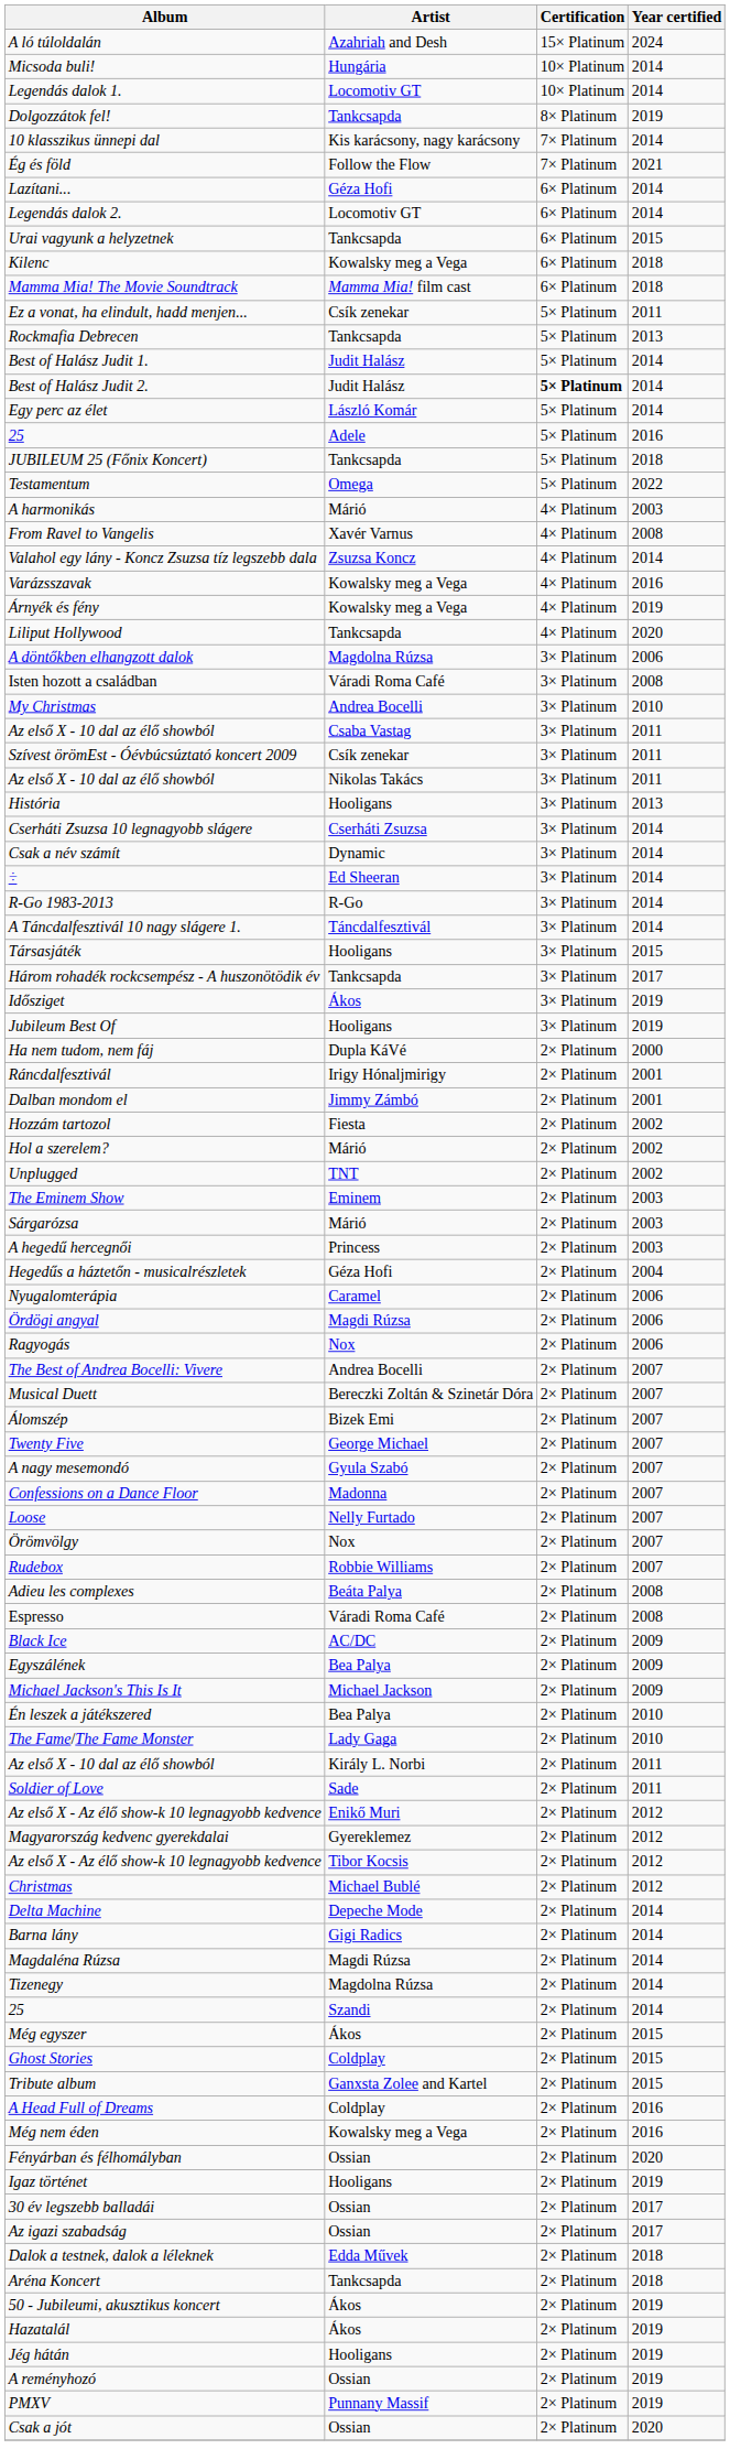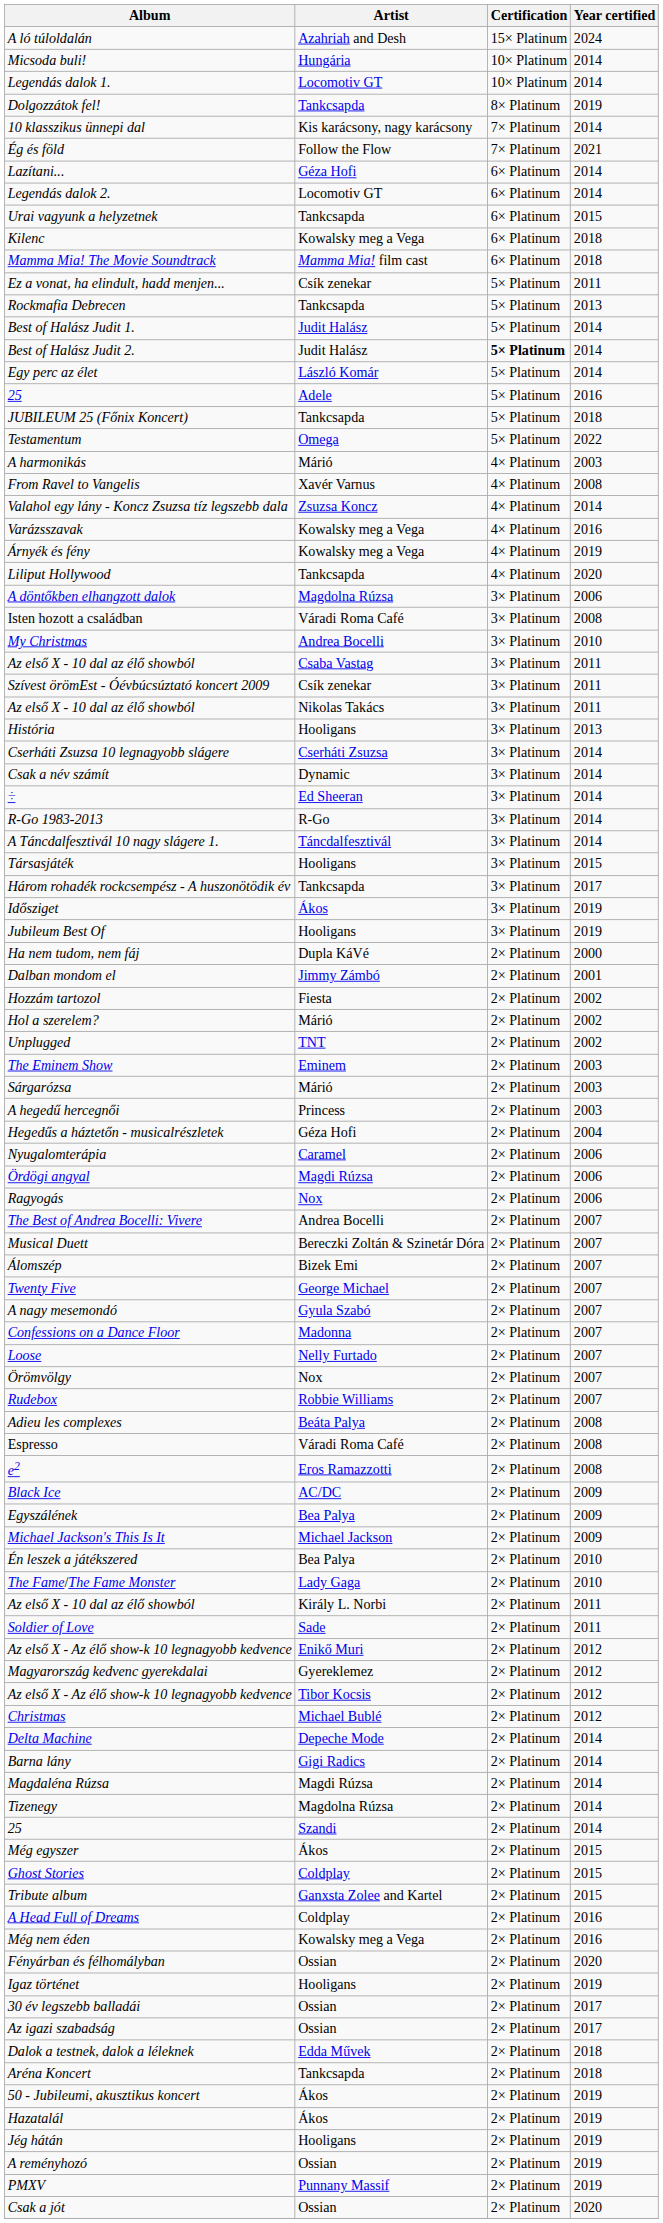- row: Ráncdalfesztivál | Irigy Hónaljmirigy | 2× Platinum | 2001
+ row: e2 | Eros Ramazzotti | 2× Platinum | 2008
